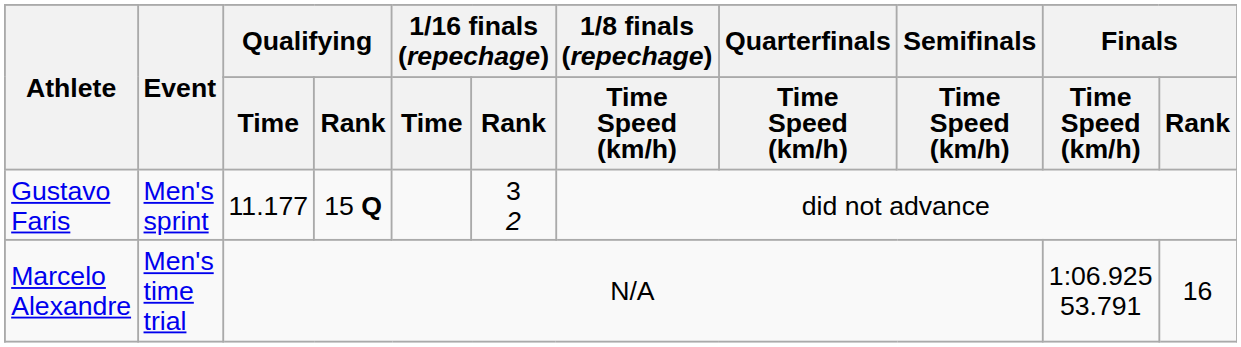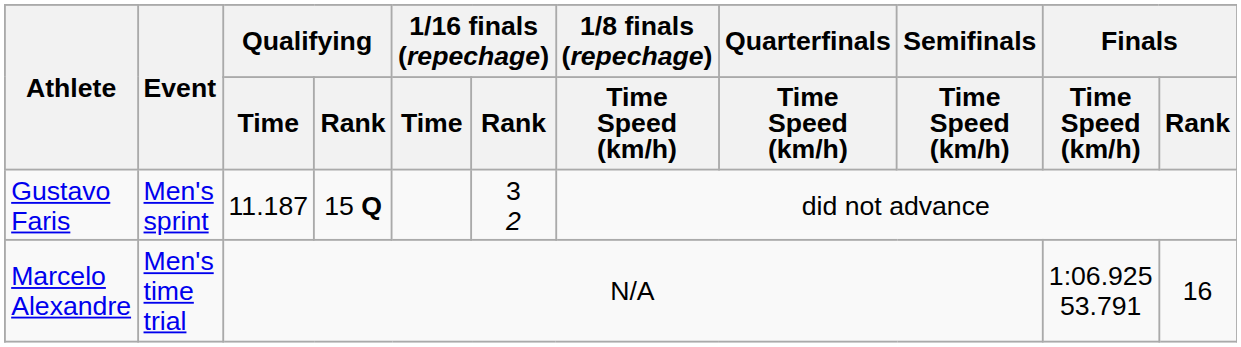Gustavo Faris | Qualifying / Time: 11.177 -> 11.187
